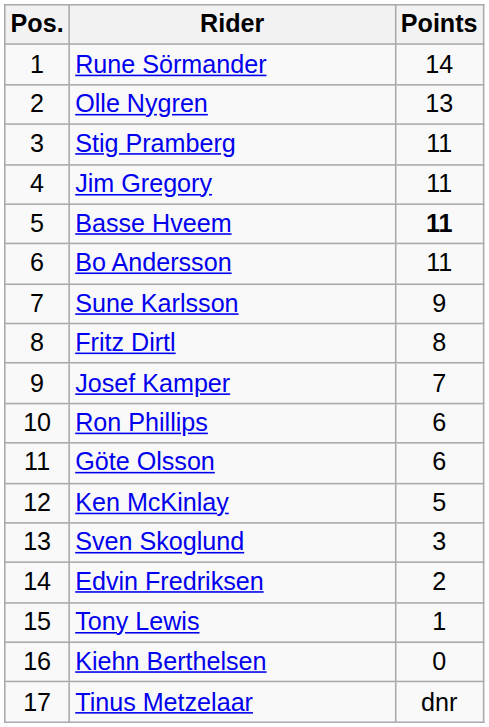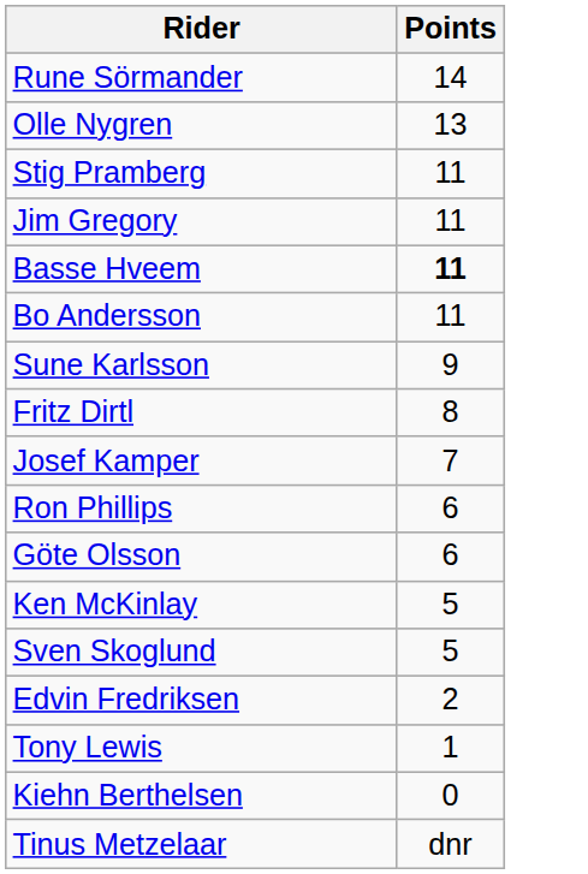- column: Pos. | 1 | 2 | 3 | 4 | 5 | 6 | 7 | 8 | 9 | 10 | 11 | 12 | 13 | 14 | 15 | 16 | 17
Sven Skoglund | Points: 3 -> 5
